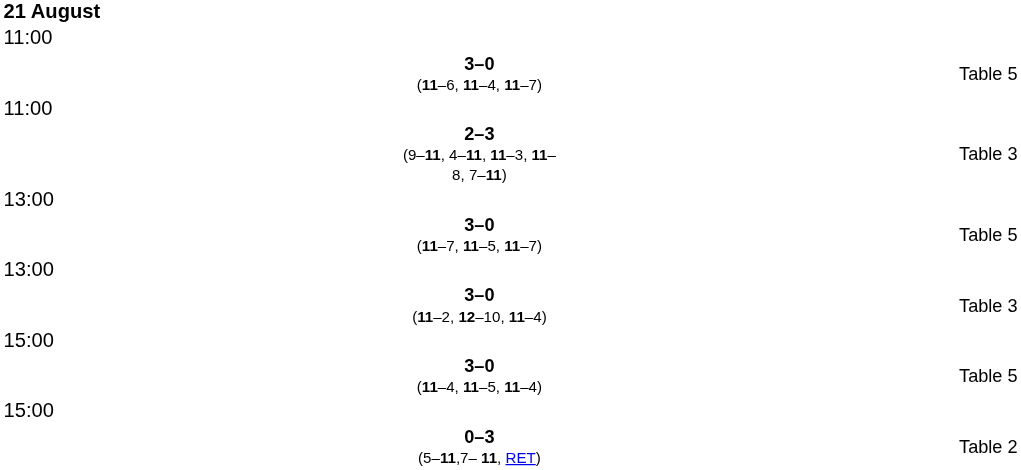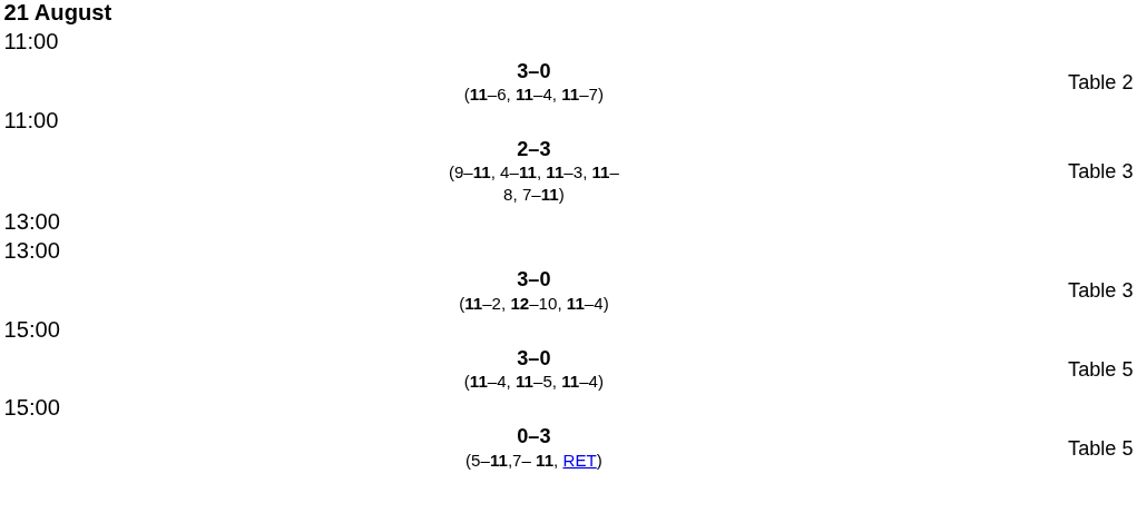3–0 (11–6, 11–4, 11–7) | column 4: Table 5 -> Table 2
- row: 3–0 (11–7, 11–5, 11–7) | Table 5
0–3 (5–11,7– 11, RET) | column 4: Table 2 -> Table 5
